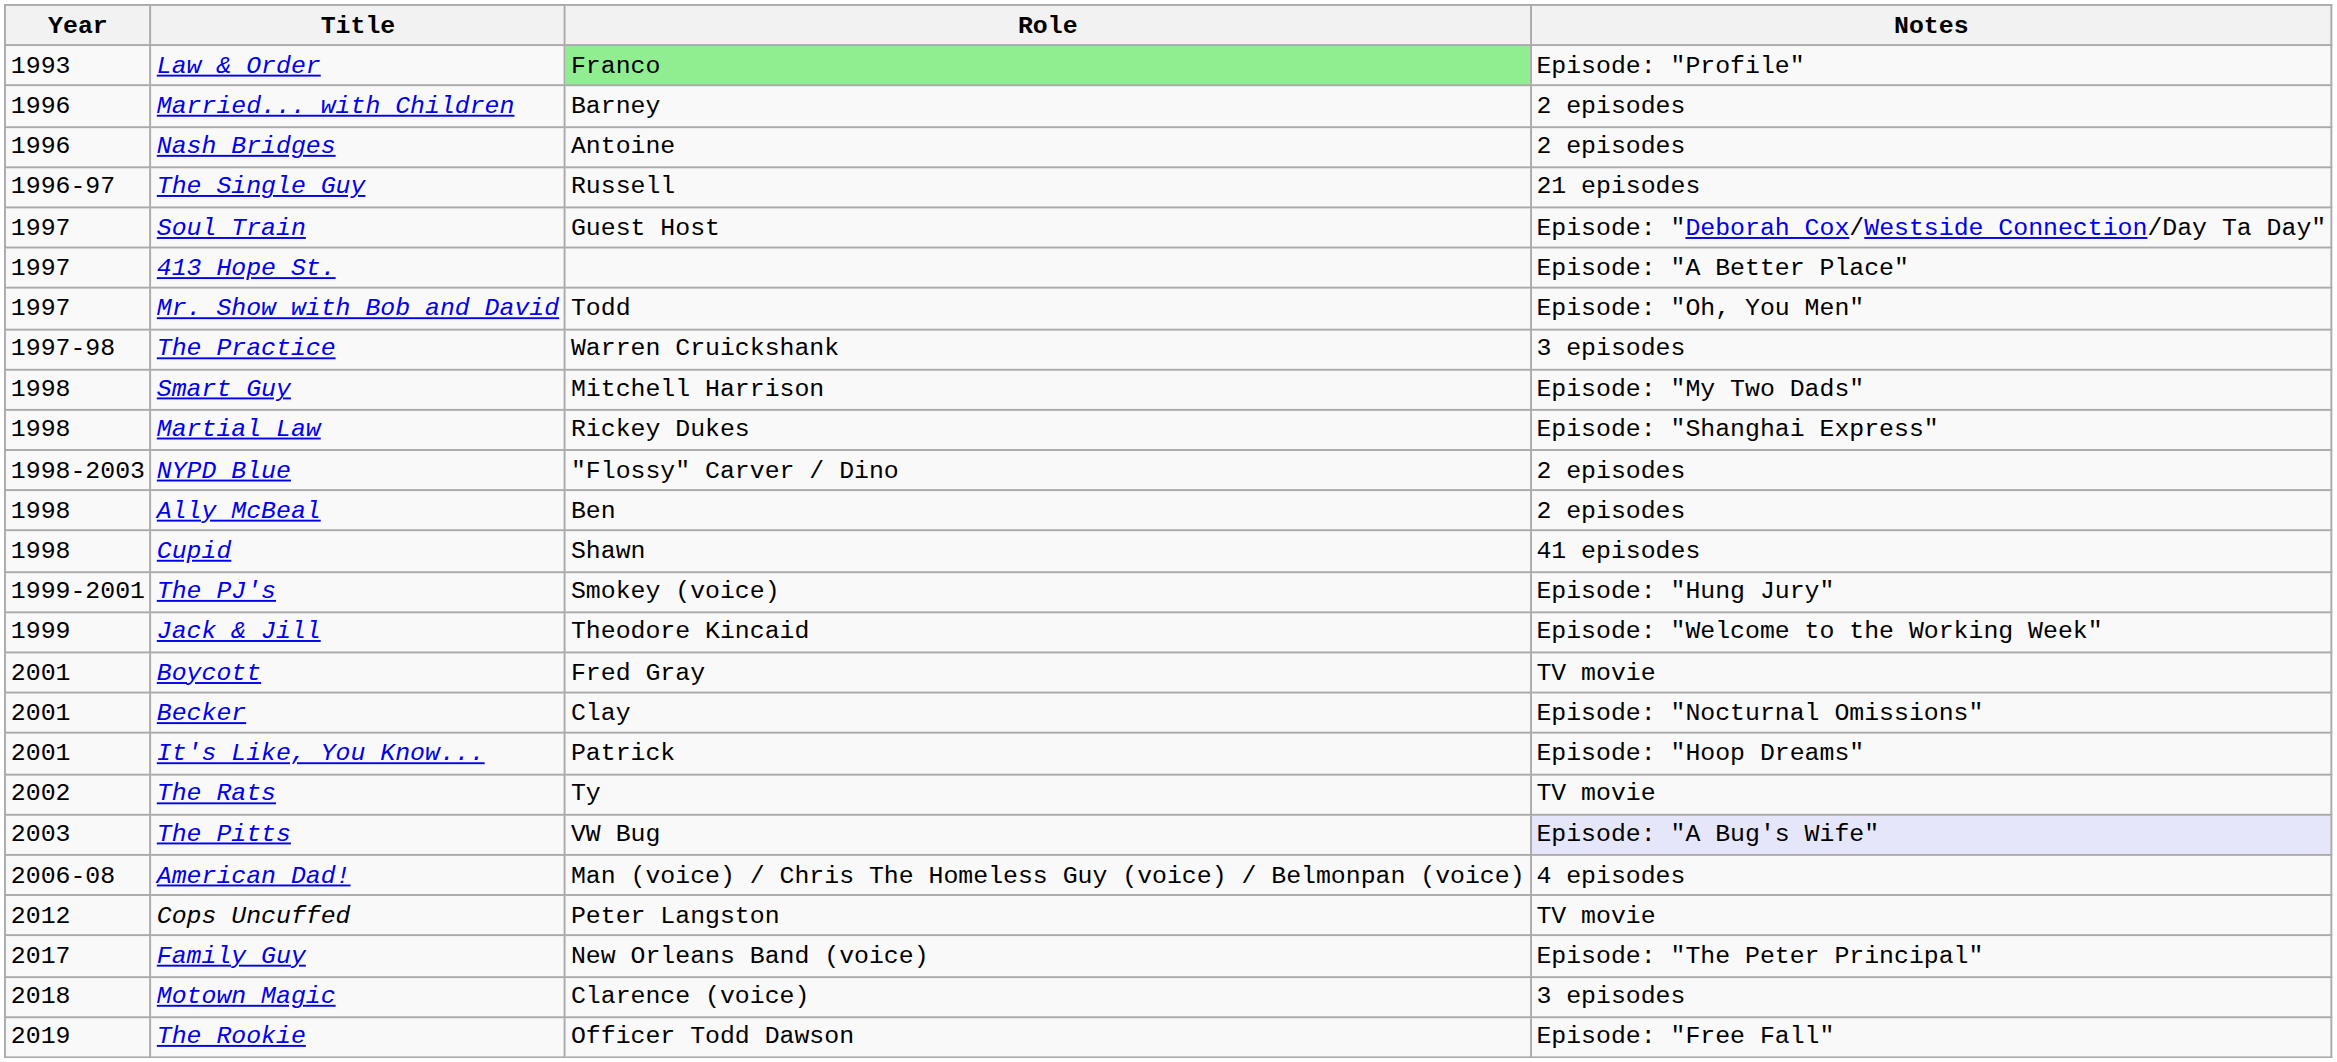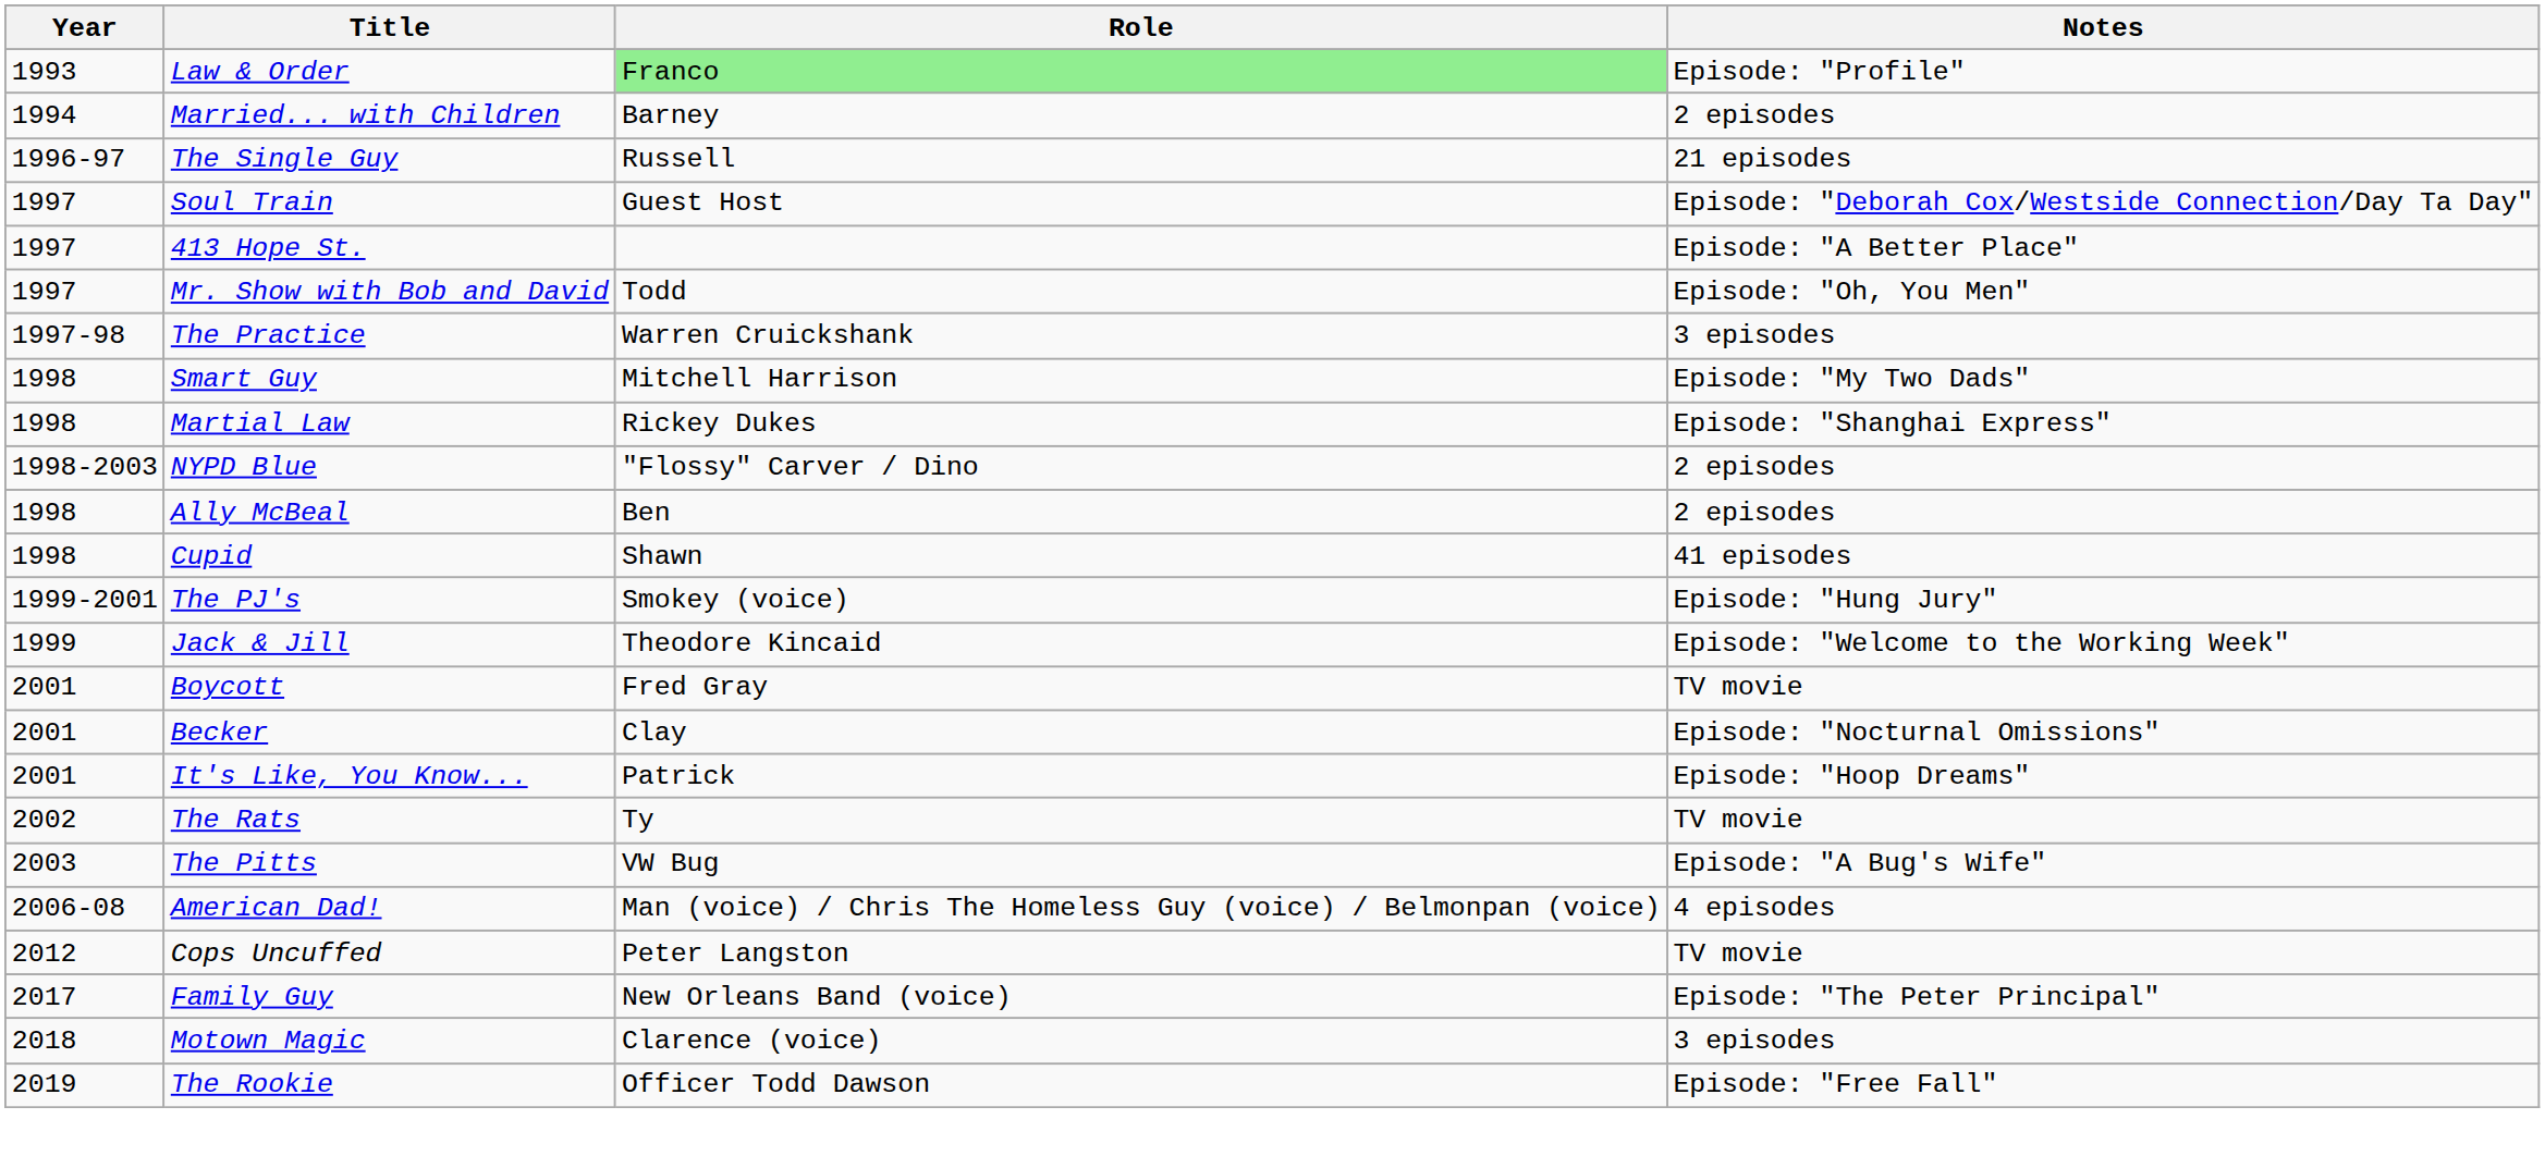Married... with Children | Year: 1996 -> 1994
- row: 1996 | Nash Bridges | Antoine | 2 episodes
The Pitts | Notes: lavender background -> no background
